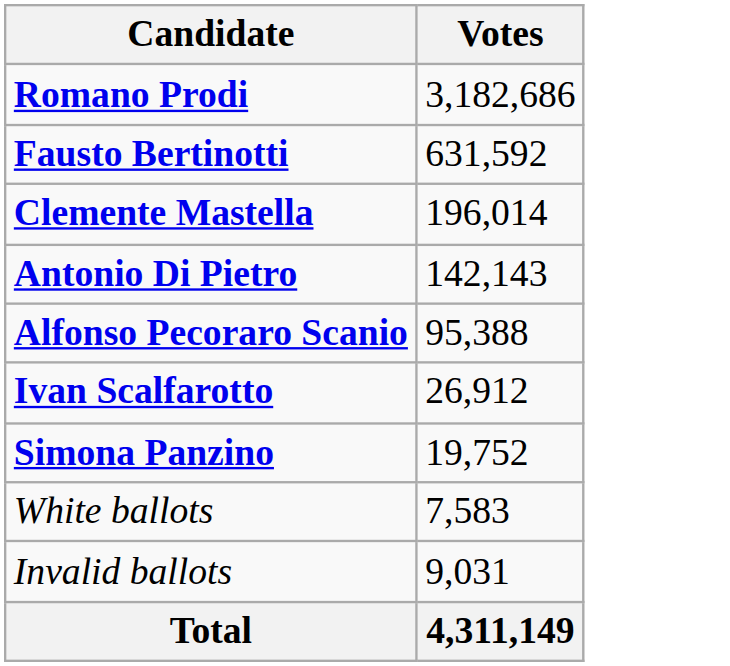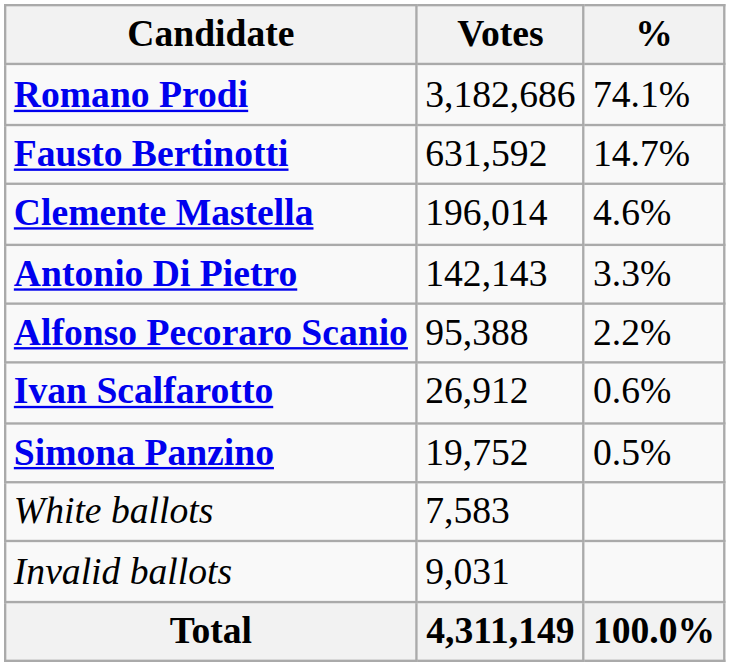+ column: % | 74.1% | 14.7% | 4.6% | 3.3% | 2.2% | 0.6% | 0.5% | 100.0%
